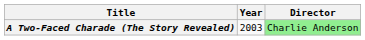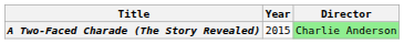A Two-Faced Charade (The Story Revealed) | Year: 2003 -> 2015
